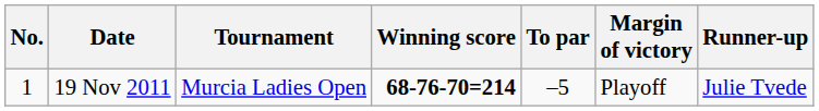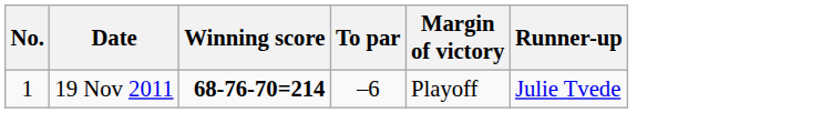- column: Tournament | Murcia Ladies Open
19 Nov 2011 | To par: –5 -> –6
